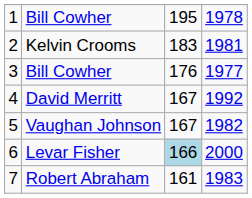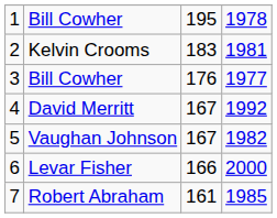6 | column 3: lightblue background -> no background
7 | column 4: 1983 -> 1985
